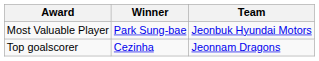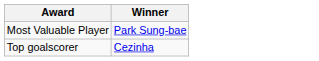- column: Team | Jeonbuk Hyundai Motors | Jeonnam Dragons
